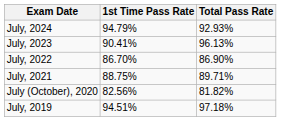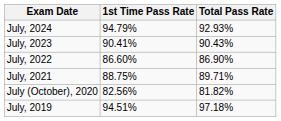July, 2023 | Total Pass Rate: 96.13% -> 90.43%
July, 2022 | 1st Time Pass Rate: 86.70% -> 86.60%
